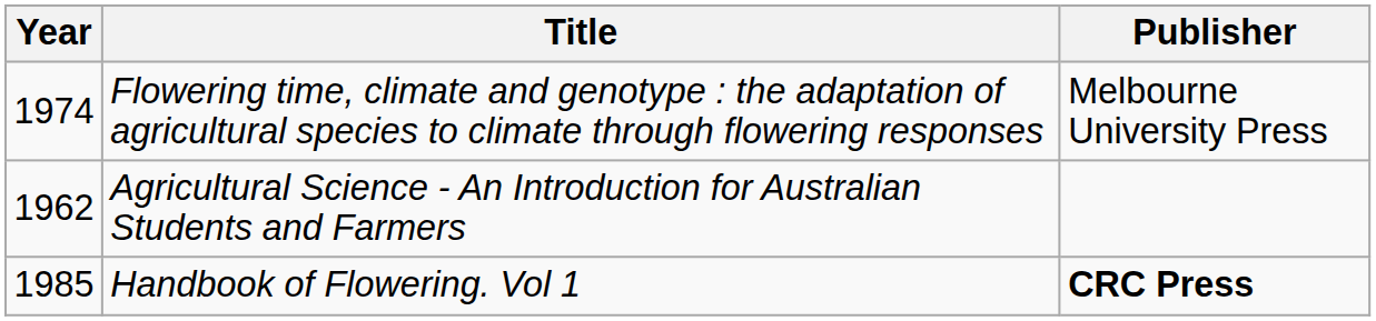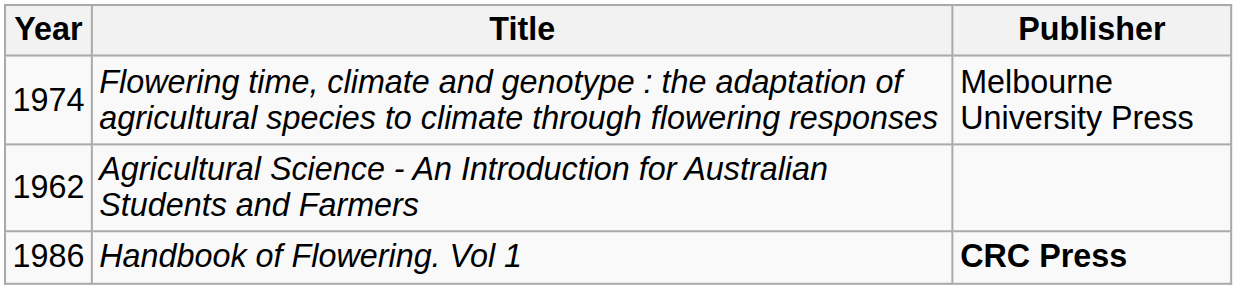Handbook of Flowering. Vol 1 | Year: 1985 -> 1986
